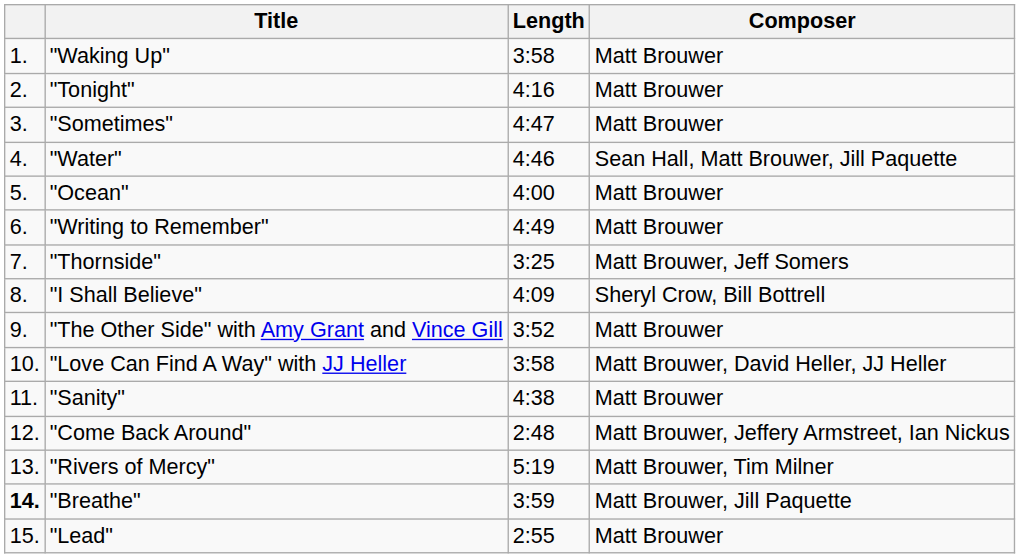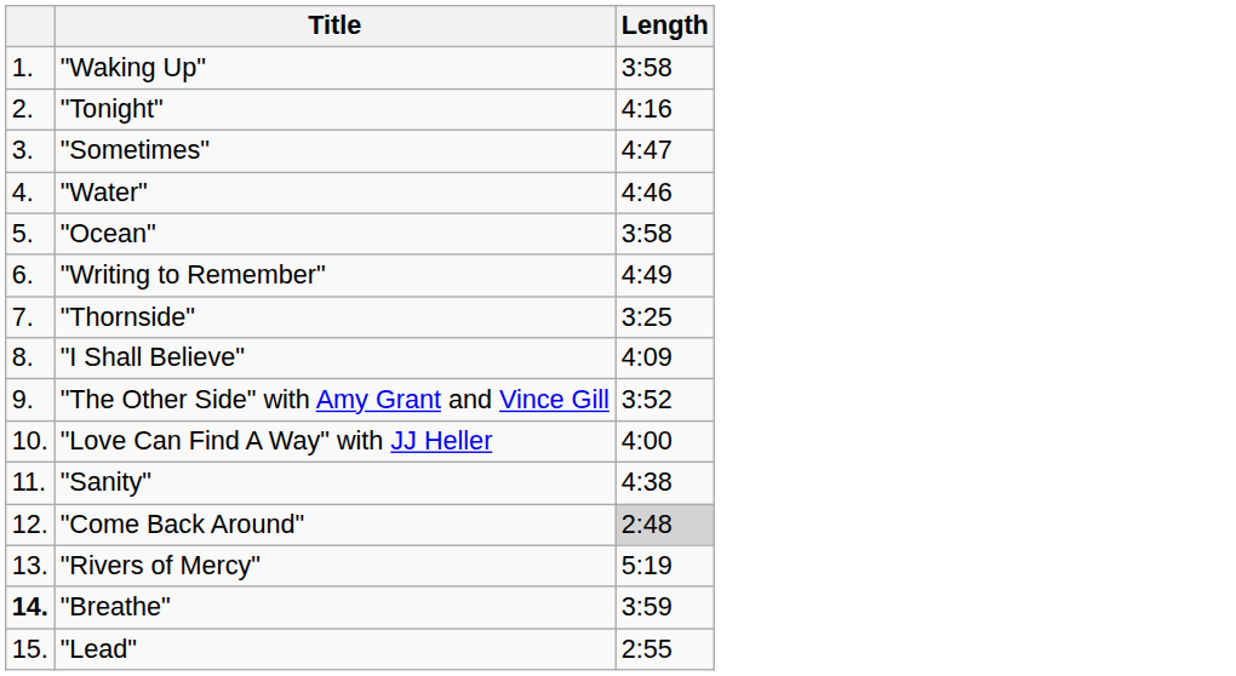- column: Composer | Matt Brouwer | Matt Brouwer | Matt Brouwer | Sean Hall, Matt Brouwer, Jill Paquette | Matt Brouwer | Matt Brouwer | Matt Brouwer, Jeff Somers | Sheryl Crow, Bill Bottrell | Matt Brouwer | Matt Brouwer, David Heller, JJ Heller | Matt Brouwer | Matt Brouwer, Jeffery Armstreet, Ian Nickus | Matt Brouwer, Tim Milner | Matt Brouwer, Jill Paquette | Matt Brouwer
"Ocean" | Length: 4:00 -> 3:58
"Love Can Find A Way" with JJ Heller | Length: 3:58 -> 4:00
"Come Back Around" | Length: no background -> lightgrey background
